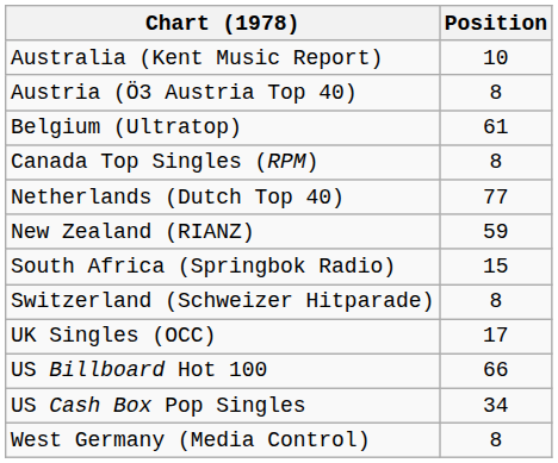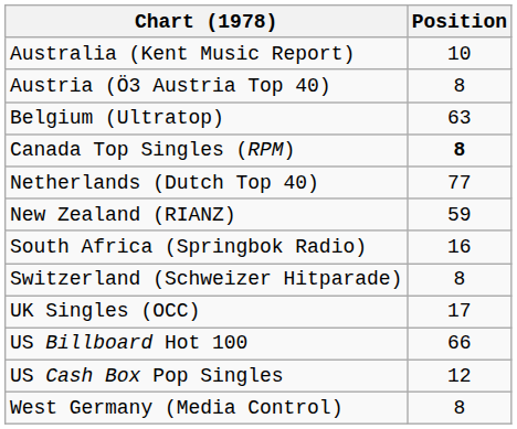Belgium (Ultratop) | Position: 61 -> 63
Canada Top Singles (RPM) | Position: normal -> bold
South Africa (Springbok Radio) | Position: 15 -> 16
US Cash Box Pop Singles | Position: 34 -> 12
